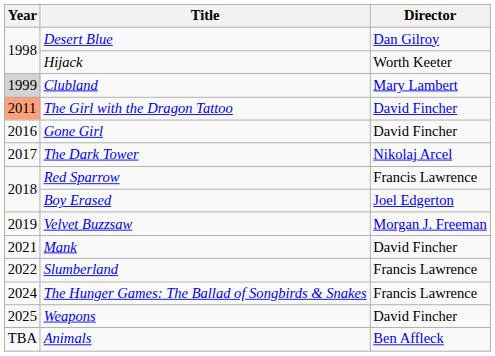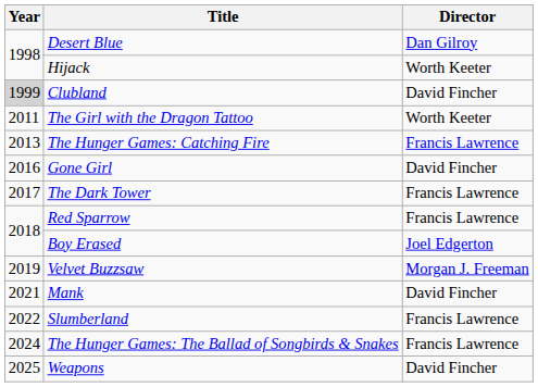Clubland | Director: Mary Lambert -> David Fincher
The Girl with the Dragon Tattoo | Year: lightsalmon background -> no background
The Girl with the Dragon Tattoo | Director: David Fincher -> Worth Keeter
+ row: 2013 | The Hunger Games: Catching Fire | Francis Lawrence
The Dark Tower | Director: Nikolaj Arcel -> Francis Lawrence
- row: TBA | Animals | Ben Affleck
